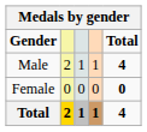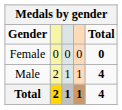rows swapped: Male <-> Female
